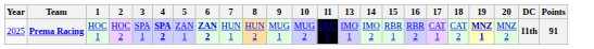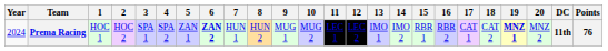+ column: 12 | LEC 2
Prema Racing | Year: 2025 -> 2024
Prema Racing | 4: bold -> normal
Prema Racing | Points: 91 -> 76
